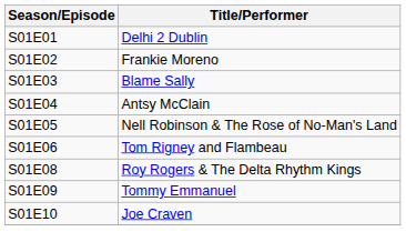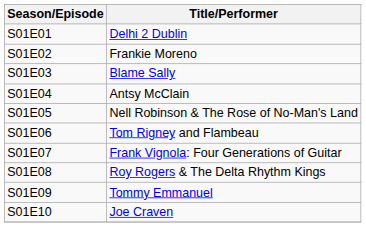+ row: S01E07 | Frank Vignola: Four Generations of Guitar
